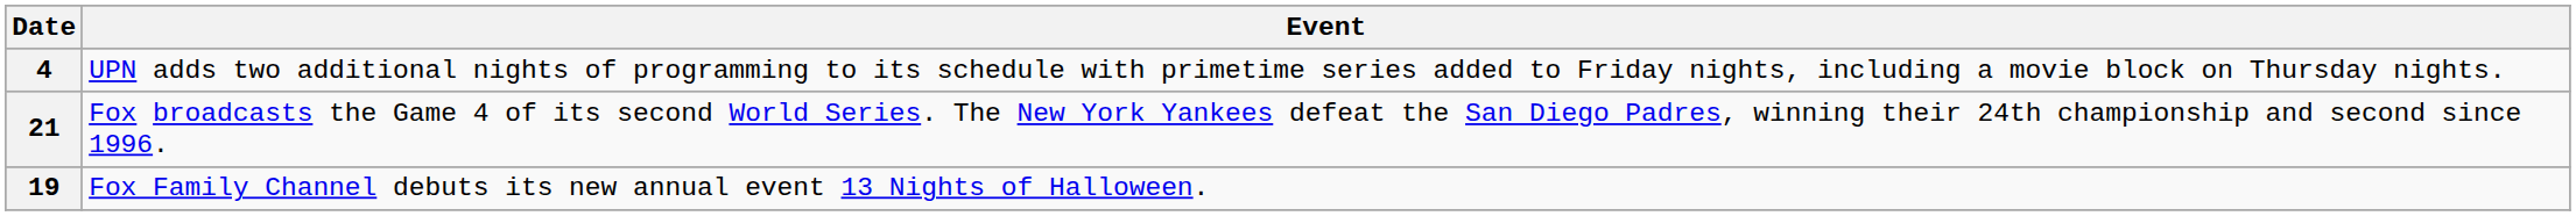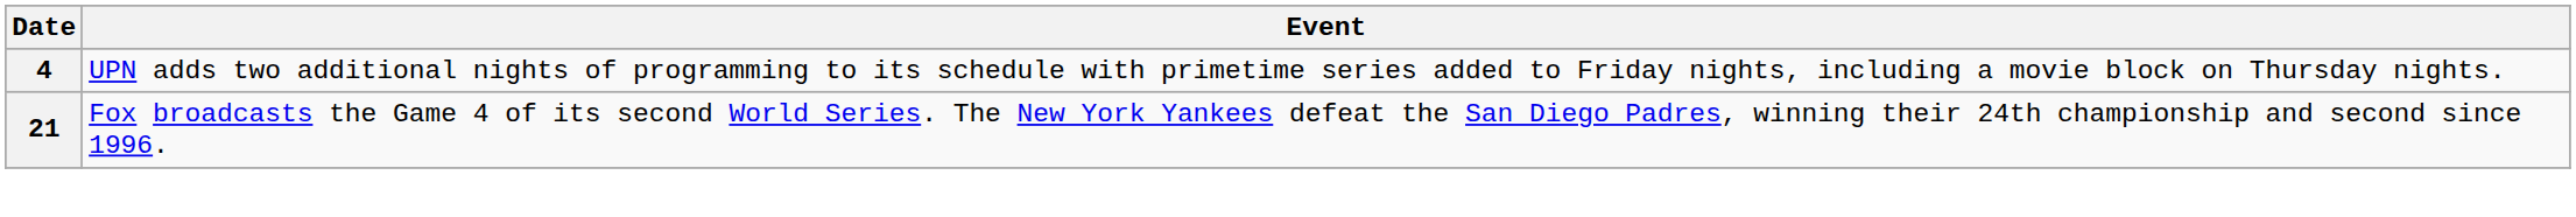- row: 19 | Fox Family Channel debuts its new annual event 13 Nights of Halloween.
